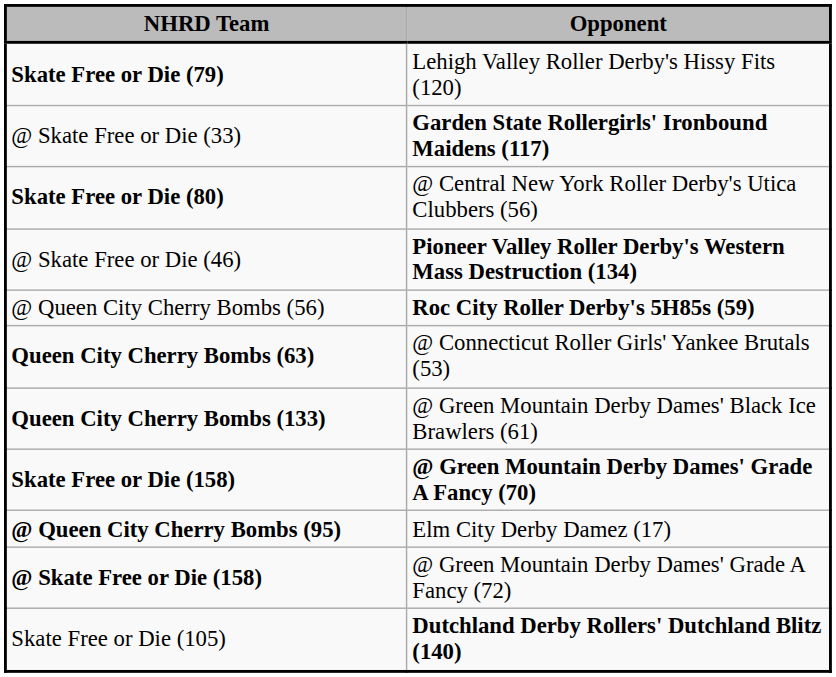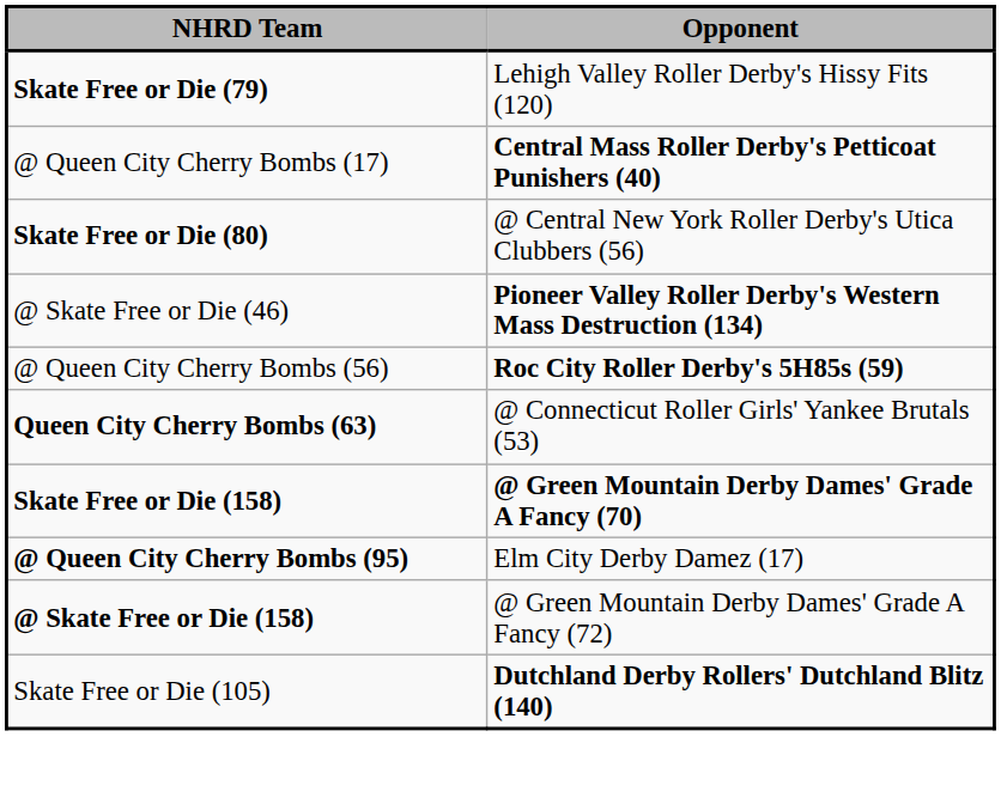- row: @ Skate Free or Die (33) | Garden State Rollergirls' Ironbound Maidens (117)
+ row: @ Queen City Cherry Bombs (17) | Central Mass Roller Derby's Petticoat Punishers (40)
- row: Queen City Cherry Bombs (133) | @ Green Mountain Derby Dames' Black Ice Brawlers (61)
